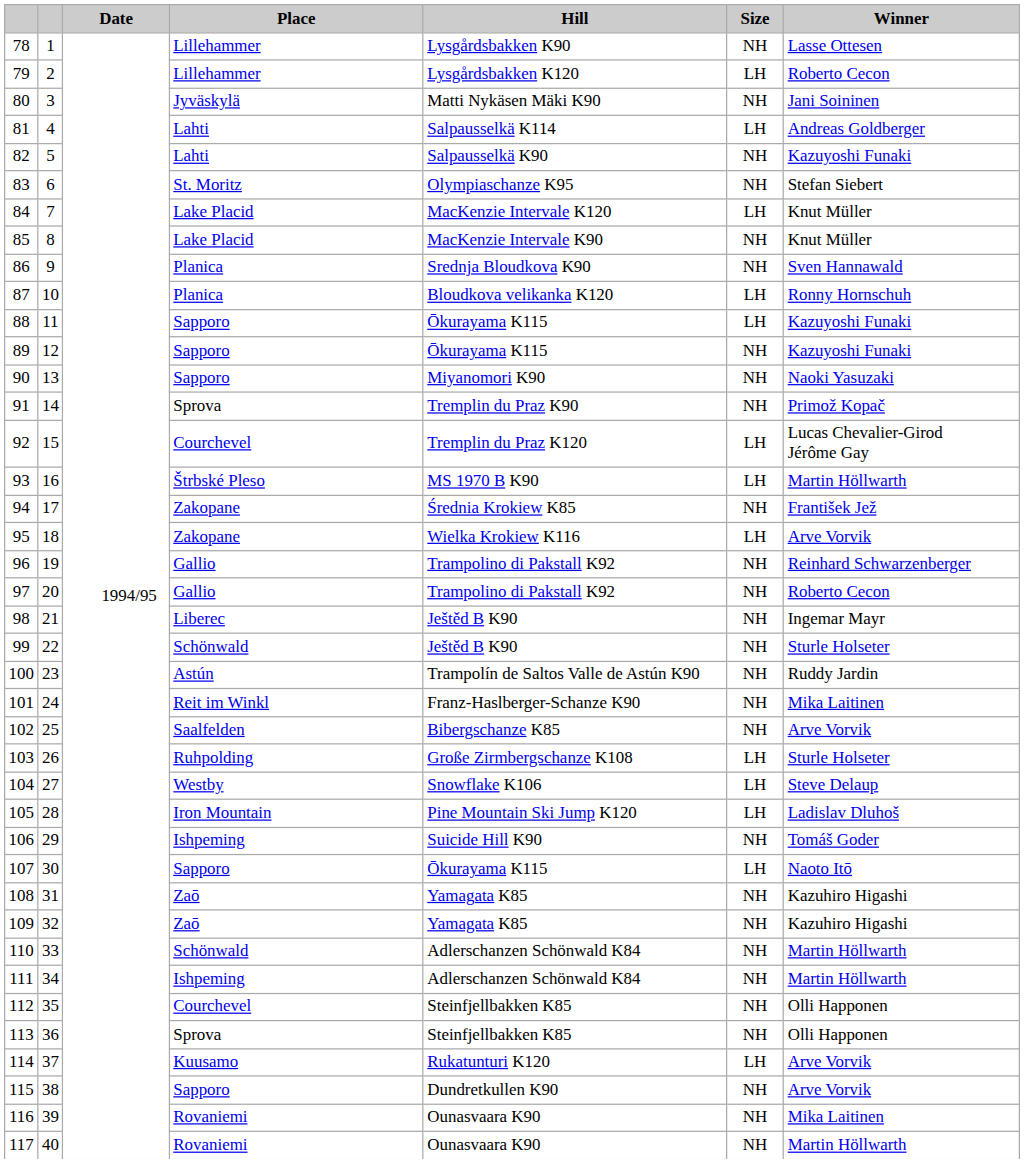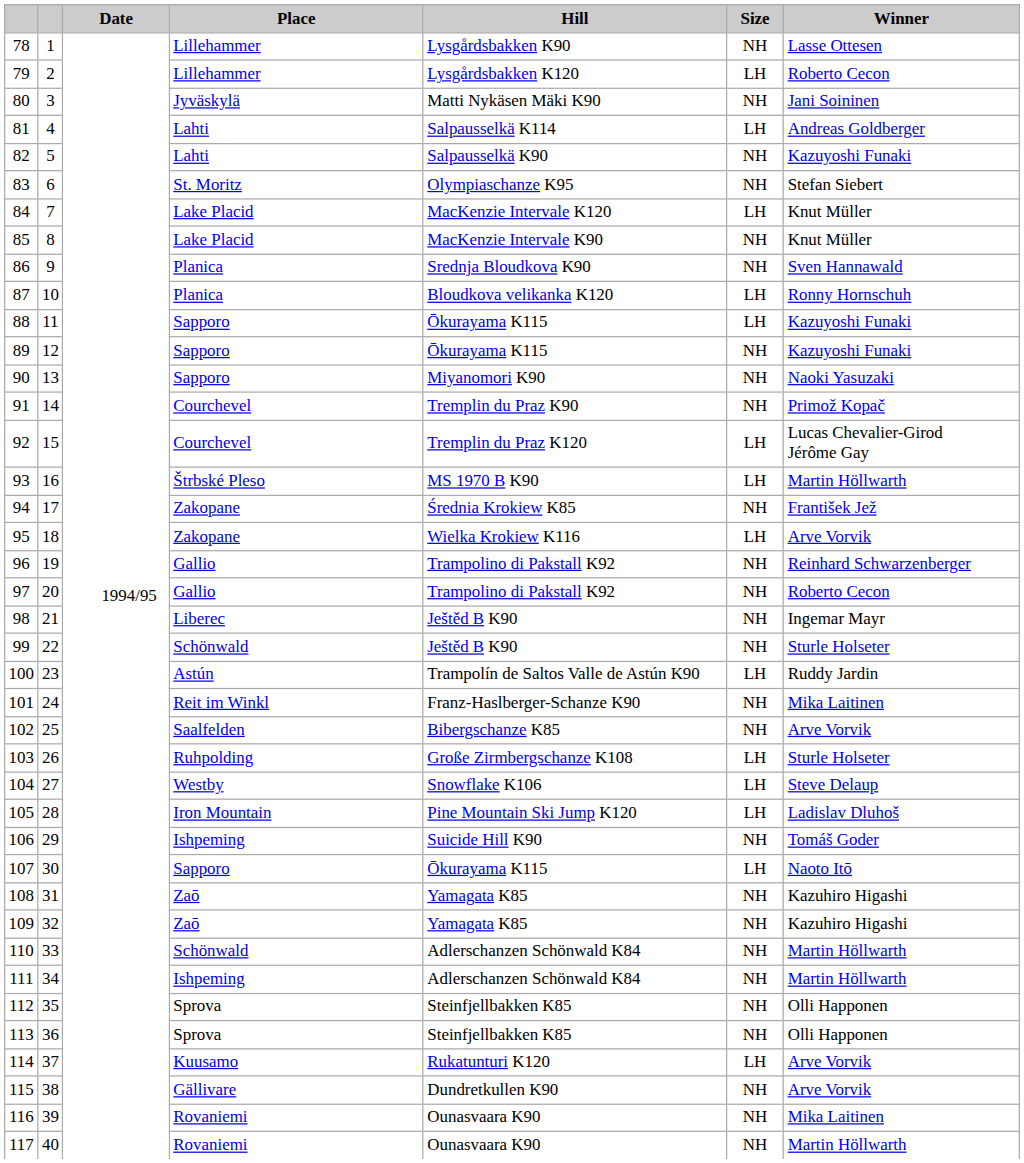91 | Place: Sprova -> Courchevel
100 | Size: NH -> LH
112 | Place: Courchevel -> Sprova
115 | Place: Sapporo -> Gällivare
